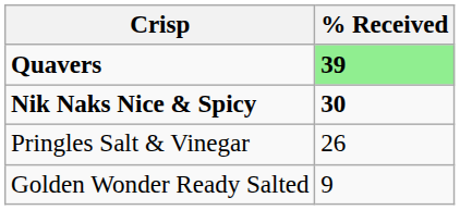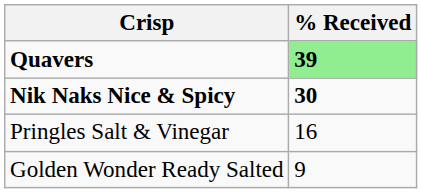Pringles Salt & Vinegar | % Received: 26 -> 16
